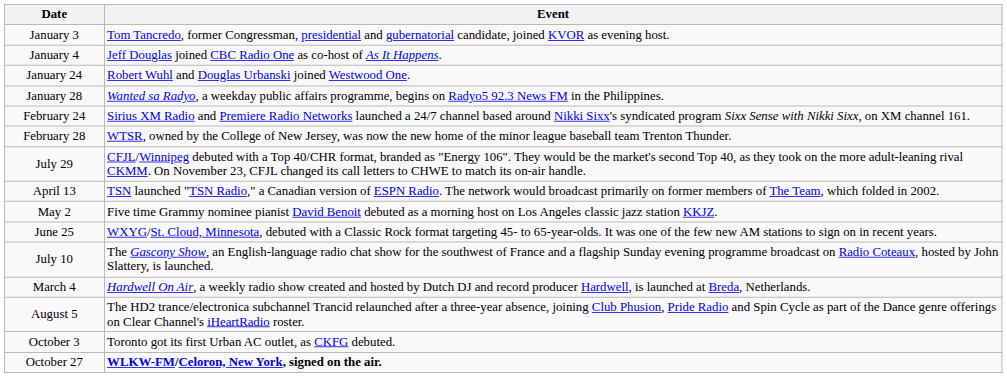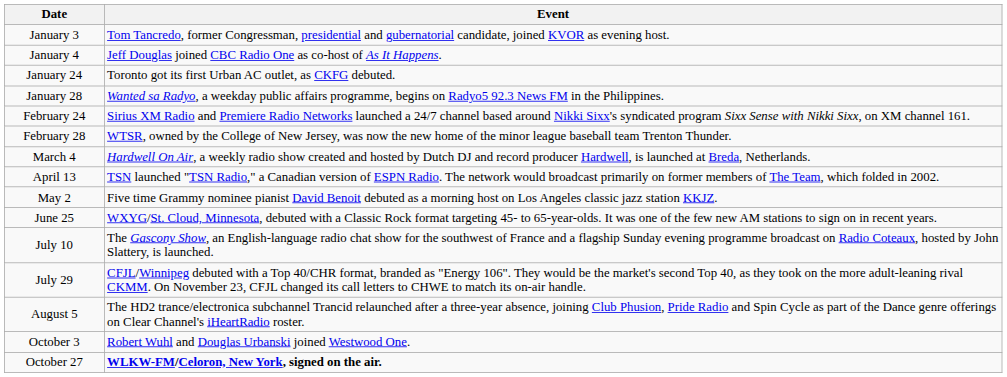January 24 | Event: Robert Wuhl and Douglas Urbanski joined Westwood One. -> Toronto got its first Urban AC outlet, as CKFG debuted.
rows swapped: March 4 <-> July 29
October 3 | Event: Toronto got its first Urban AC outlet, as CKFG debuted. -> Robert Wuhl and Douglas Urbanski joined Westwood One.
